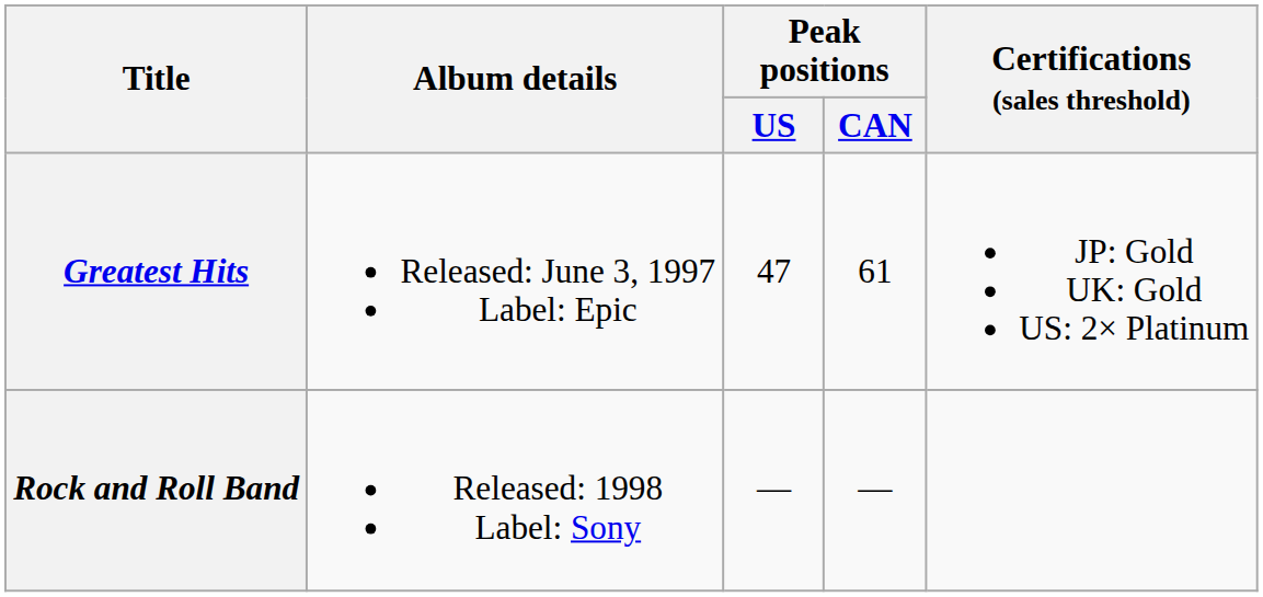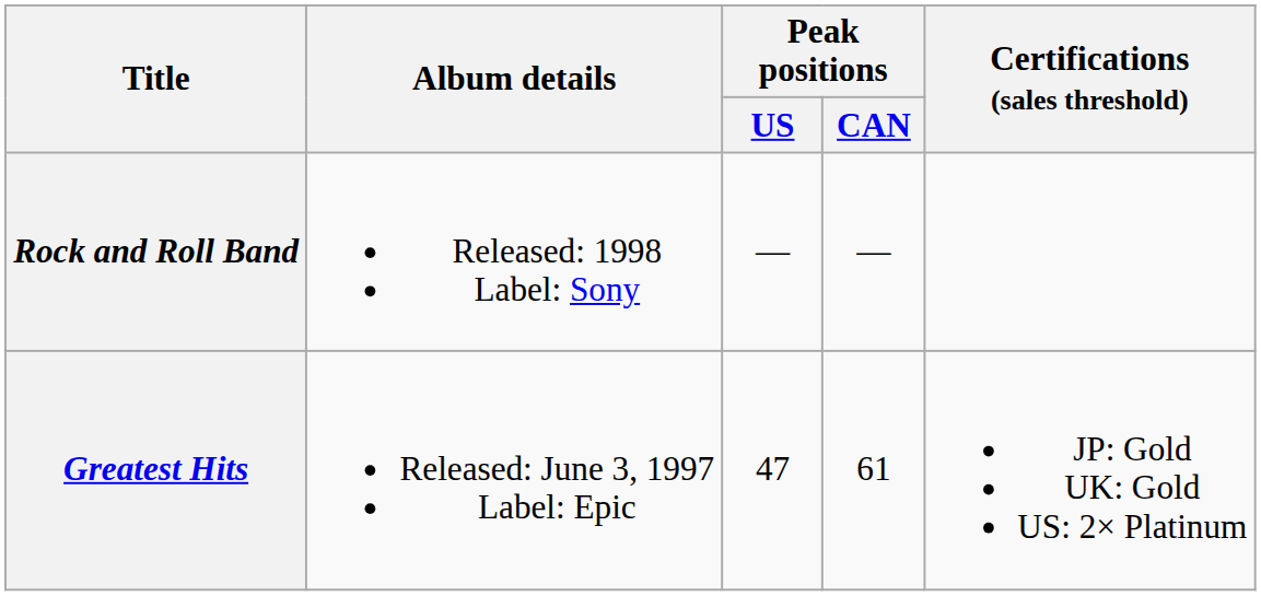rows swapped: Greatest Hits <-> Rock and Roll Band
